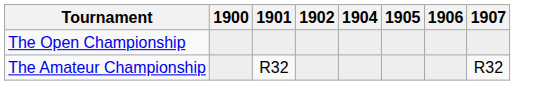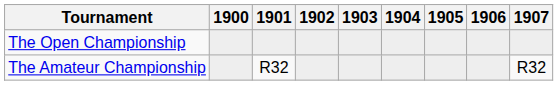+ column: 1903
